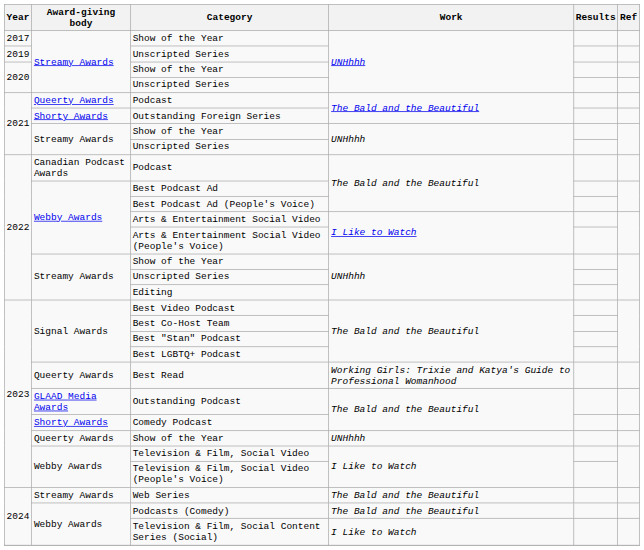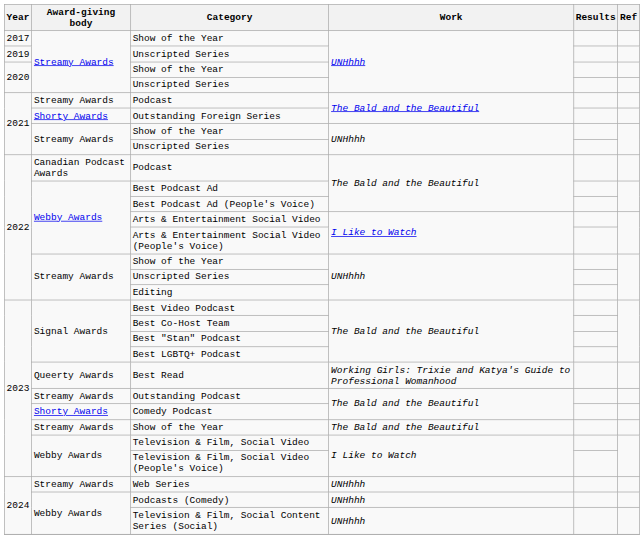2021 / Podcast | Award-giving body: Queerty Awards -> Streamy Awards
Outstanding Podcast | Award-giving body: GLAAD Media Awards -> Streamy Awards
2023 / Show of the Year | Award-giving body: Queerty Awards -> Streamy Awards
2023 / Show of the Year | Work: UNHhhh -> The Bald and the Beautiful
Web Series | Work: The Bald and the Beautiful -> UNHhhh
Podcasts (Comedy) | Work: The Bald and the Beautiful -> UNHhhh
Television & Film, Social Content Series (Social) | Work: I Like to Watch -> UNHhhh
